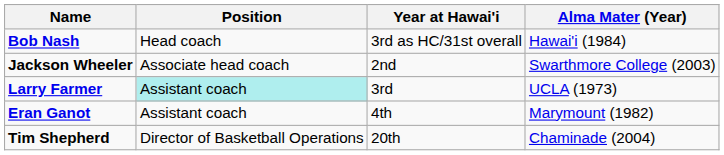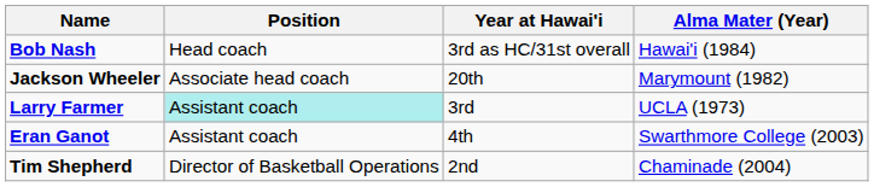Jackson Wheeler | Year at Hawai'i: 2nd -> 20th
Jackson Wheeler | Alma Mater (Year): Swarthmore College (2003) -> Marymount (1982)
Eran Ganot | Alma Mater (Year): Marymount (1982) -> Swarthmore College (2003)
Tim Shepherd | Year at Hawai'i: 20th -> 2nd
